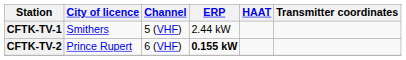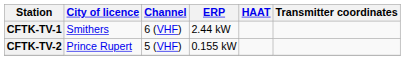CFTK-TV-1 | Channel: 5 (VHF) -> 6 (VHF)
CFTK-TV-2 | Channel: 6 (VHF) -> 5 (VHF)
CFTK-TV-2 | ERP: bold -> normal
